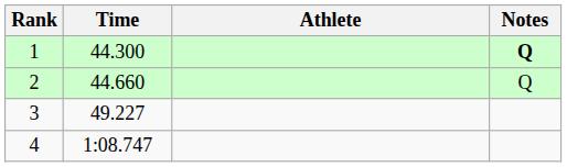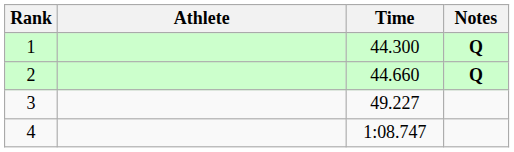columns swapped: Athlete <-> Time
2 | Notes: normal -> bold
